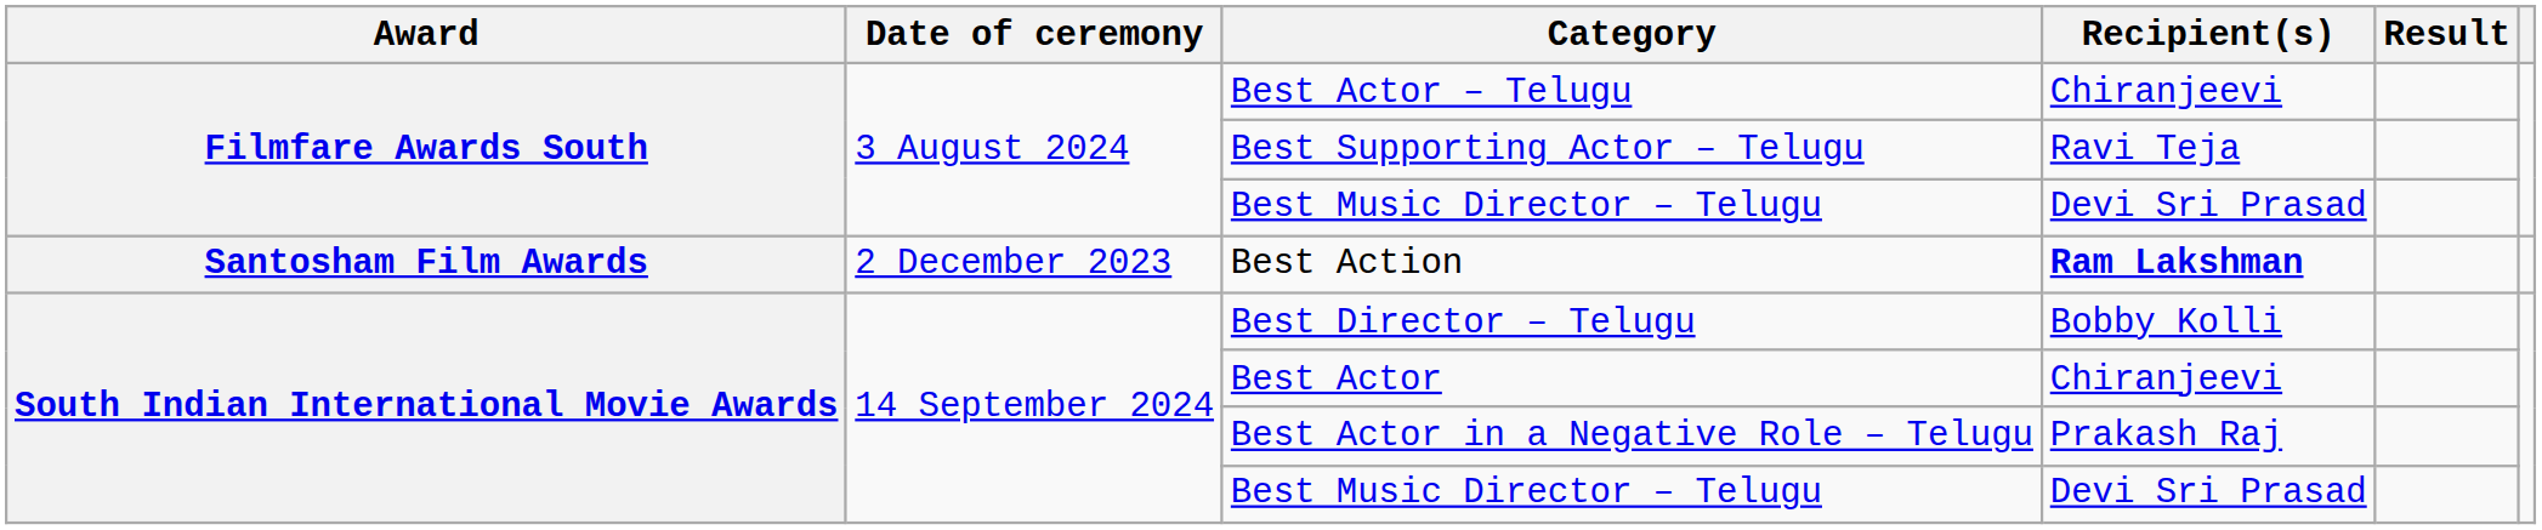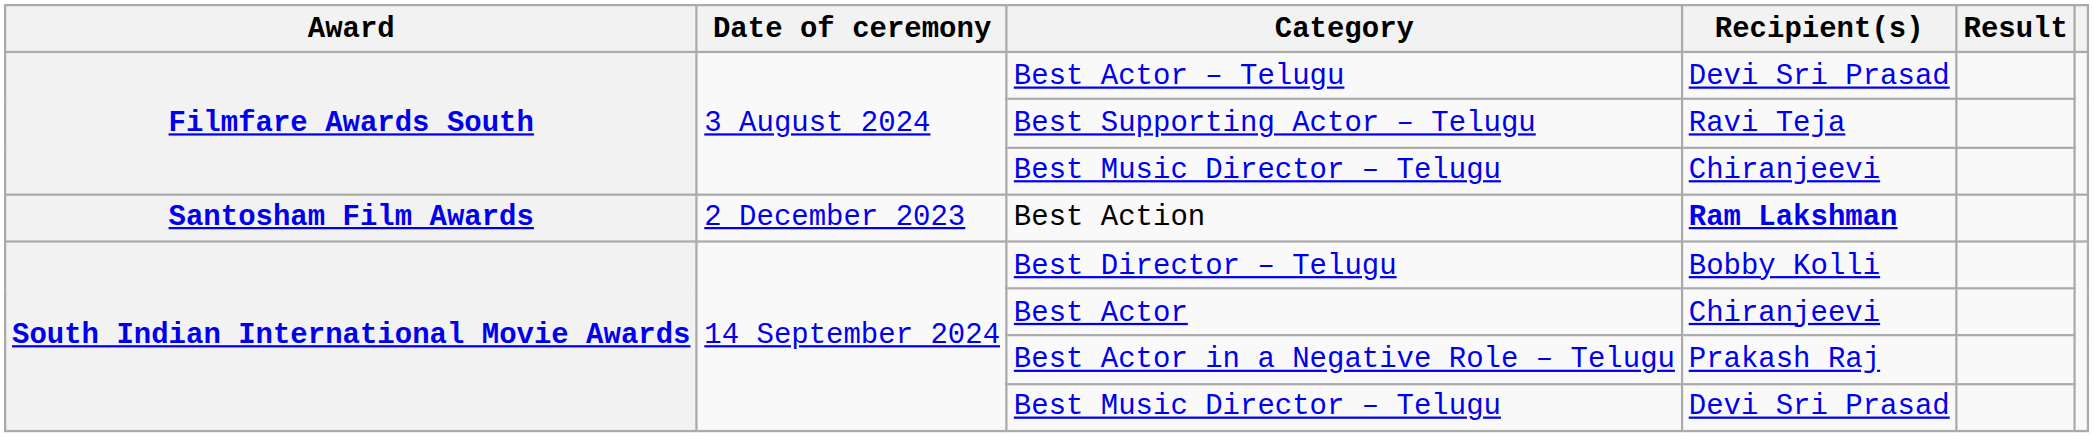Best Actor – Telugu | Recipient(s): Chiranjeevi -> Devi Sri Prasad
Filmfare Awards South / Best Music Director – Telugu | Recipient(s): Devi Sri Prasad -> Chiranjeevi
